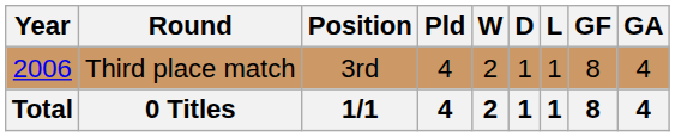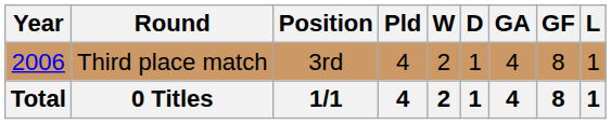columns swapped: L <-> GA
